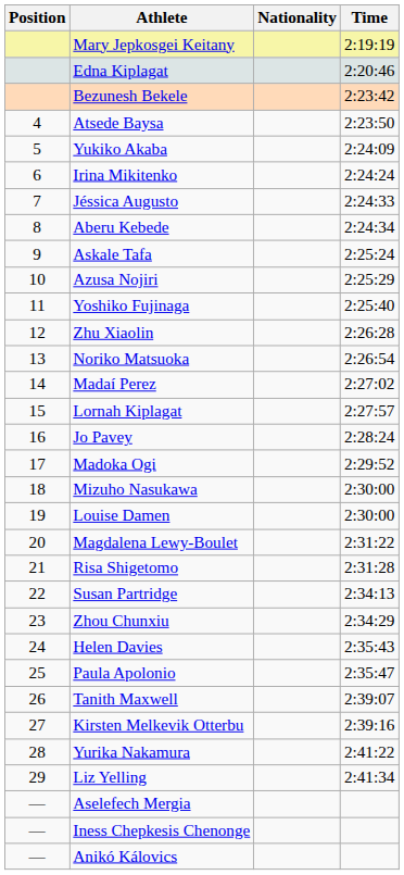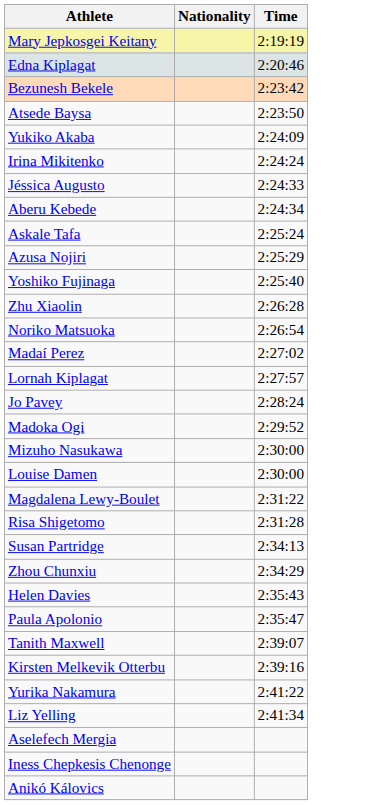- column: Position | 4 | 5 | 6 | 7 | 8 | 9 | 10 | 11 | 12 | 13 | 14 | 15 | 16 | 17 | 18 | 19 | 20 | 21 | 22 | 23 | 24 | 25 | 26 | 27 | 28 | 29 | — | — | —
